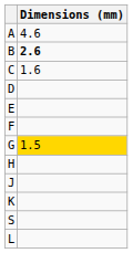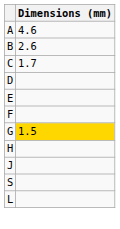B | Dimensions (mm): bold -> normal
C | Dimensions (mm): 1.6 -> 1.7
- row: K
